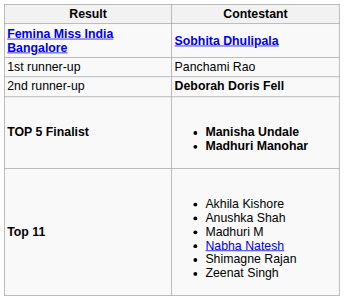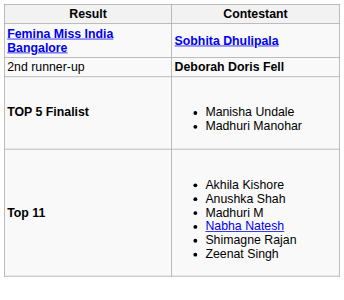- row: 1st runner-up | Panchami Rao
TOP 5 Finalist | Contestant: bold -> normal
